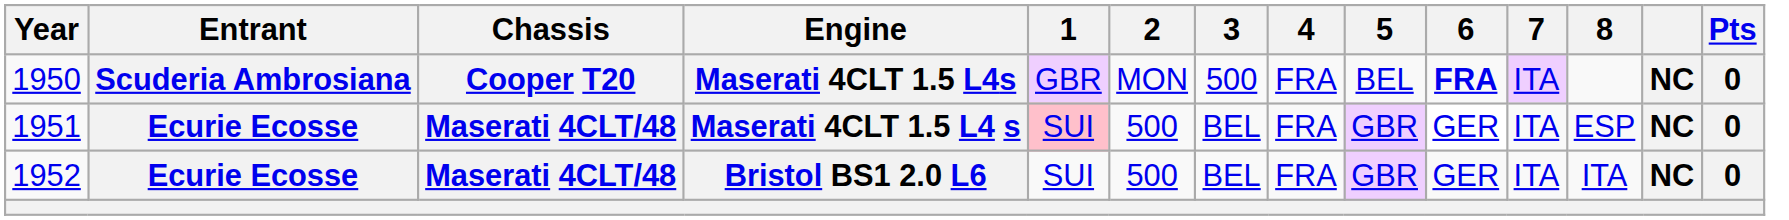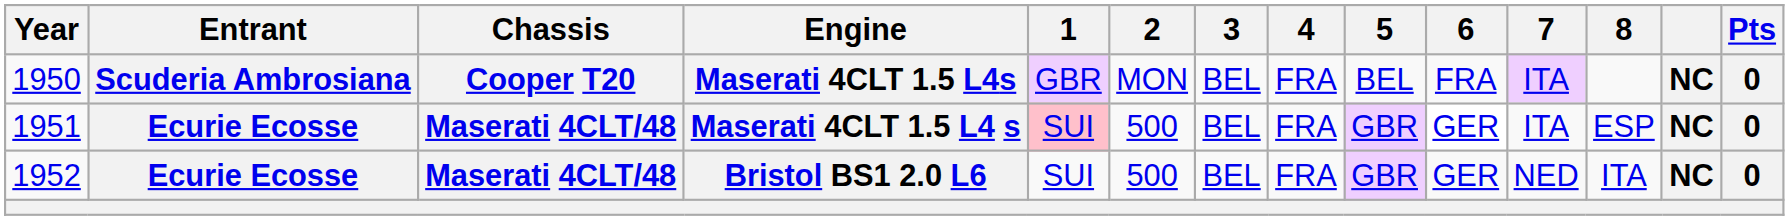Maserati 4CLT 1.5 L4s | 3: 500 -> BEL
Maserati 4CLT 1.5 L4s | 6: bold -> normal
Bristol BS1 2.0 L6 | 7: ITA -> NED
